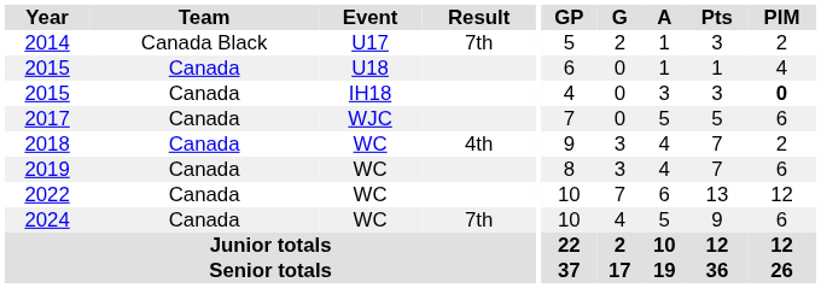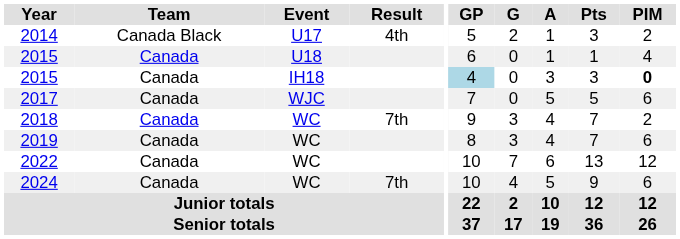2014 | Result: 7th -> 4th
2015 / IH18 | GP: no background -> lightblue background
2018 | Result: 4th -> 7th
